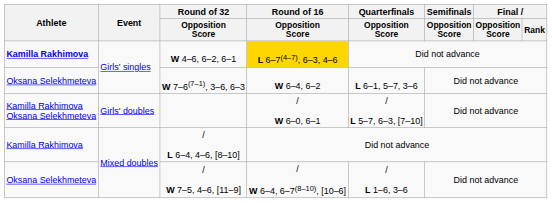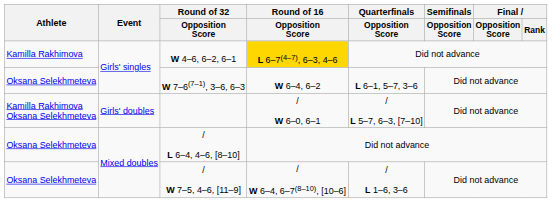W 4–6, 6–2, 6–1 | Athlete: bold -> normal
/ L 6–4, 4–6, [8–10] | Athlete: Kamilla Rakhimova -> Oksana Selekhmeteva
